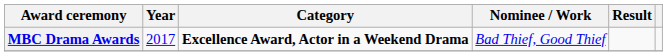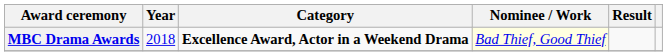MBC Drama Awards | Year: 2017 -> 2018
MBC Drama Awards | Nominee / Work: no background -> lightyellow background
